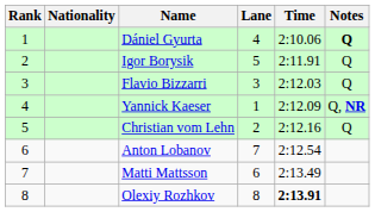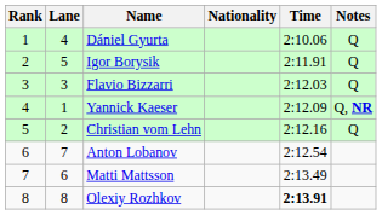columns swapped: Lane <-> Nationality
Dániel Gyurta | Notes: bold -> normal
